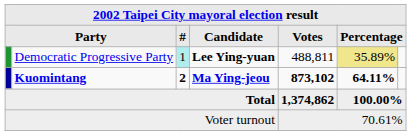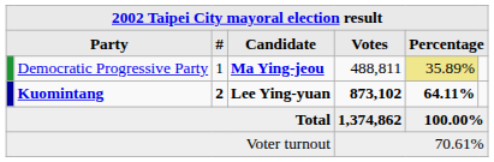Democratic Progressive Party | #: paleturquoise background -> no background
Democratic Progressive Party | Candidate: Lee Ying-yuan -> Ma Ying-jeou
Kuomintang | Candidate: Ma Ying-jeou -> Lee Ying-yuan
